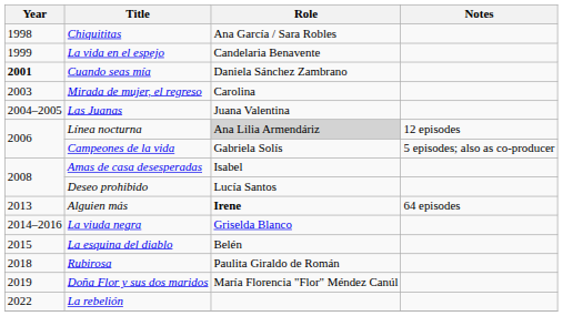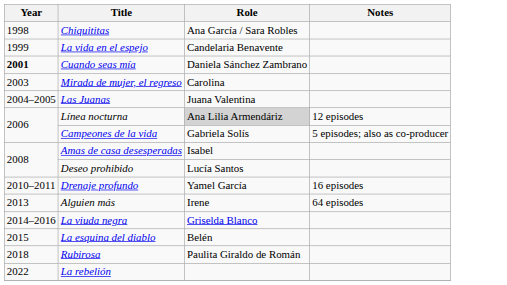+ row: 2010–2011 | Drenaje profundo | Yamel García | 16 episodes
Alguien más | Role: bold -> normal
- row: 2019 | Doña Flor y sus dos maridos | María Florencia "Flor" Méndez Canúl
